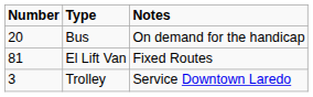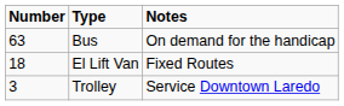Bus | Number: 20 -> 63
El Lift Van | Number: 81 -> 18
